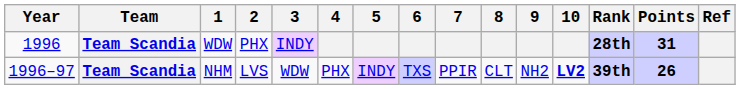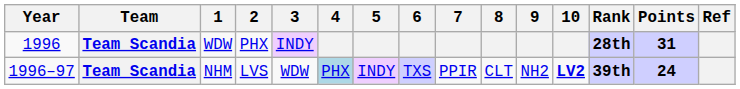NHM | 4: no background -> lightblue background
NHM | Points: 26 -> 24
